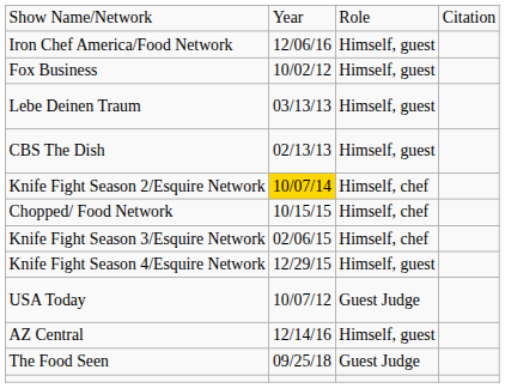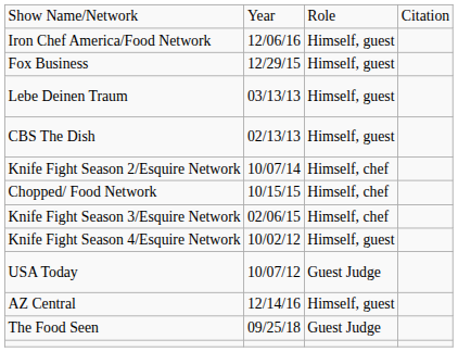Fox Business | column 2: 10/02/12 -> 12/29/15
Knife Fight Season 2/Esquire Network | column 2: gold background -> no background
Knife Fight Season 4/Esquire Network | column 2: 12/29/15 -> 10/02/12
